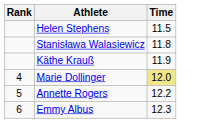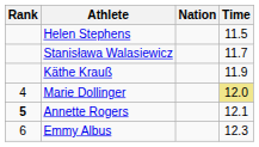+ column: Nation
Stanisława Walasiewicz | Time: 11.8 -> 11.7
Annette Rogers | Rank: normal -> bold
Annette Rogers | Time: 12.2 -> 12.1
